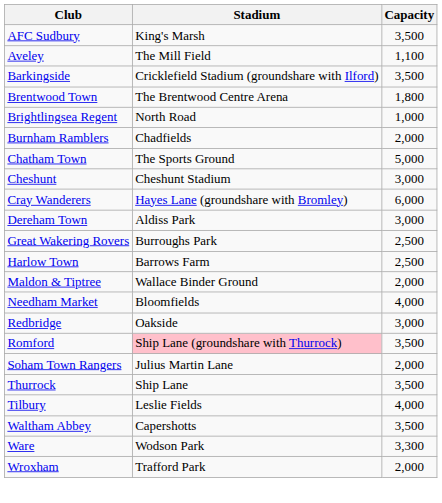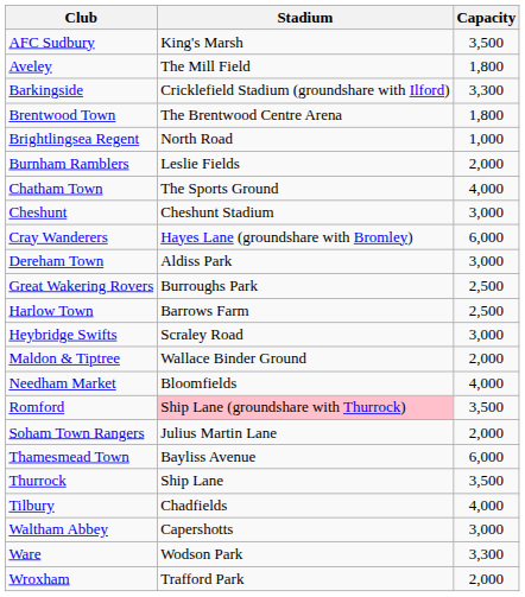Aveley | Capacity: 1,100 -> 1,800
Barkingside | Capacity: 3,500 -> 3,300
Burnham Ramblers | Stadium: Chadfields -> Leslie Fields
Chatham Town | Capacity: 5,000 -> 4,000
+ row: Heybridge Swifts | Scraley Road | 3,000
- row: Redbridge | Oakside | 3,000
+ row: Thamesmead Town | Bayliss Avenue | 6,000
Tilbury | Stadium: Leslie Fields -> Chadfields
Waltham Abbey | Capacity: 3,500 -> 3,000
